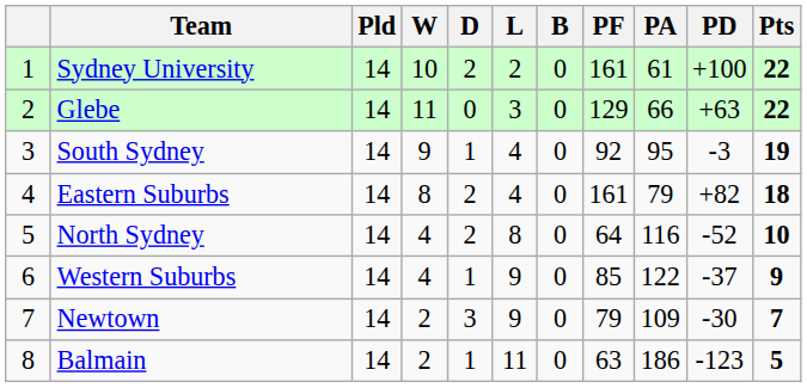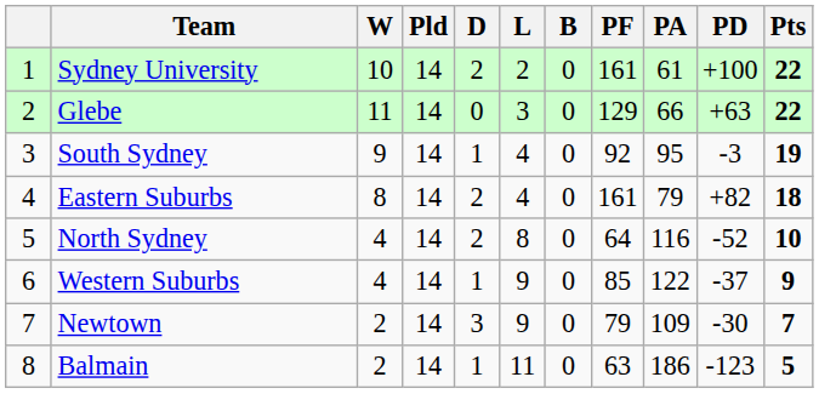columns swapped: Pld <-> W
